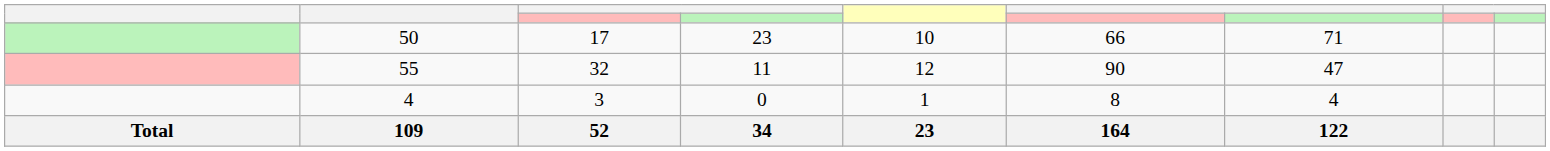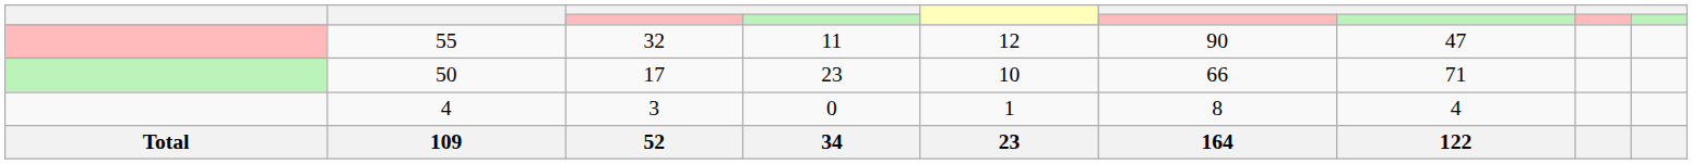rows swapped: 55 <-> 50
